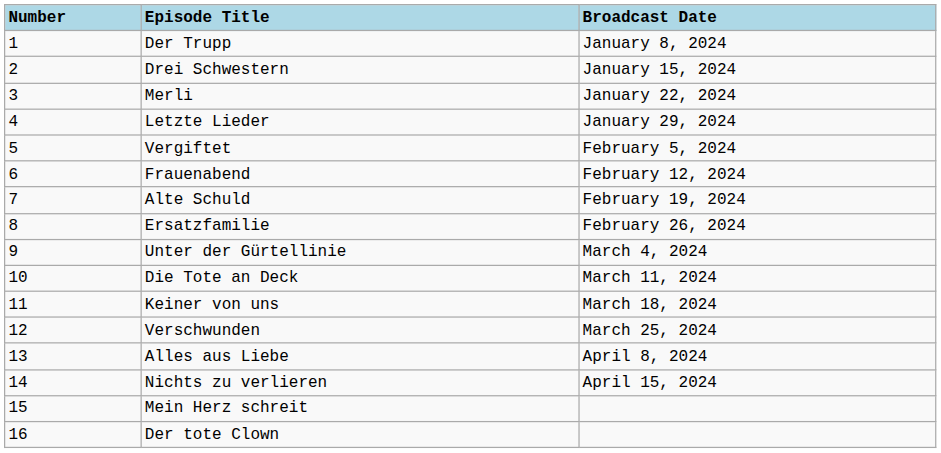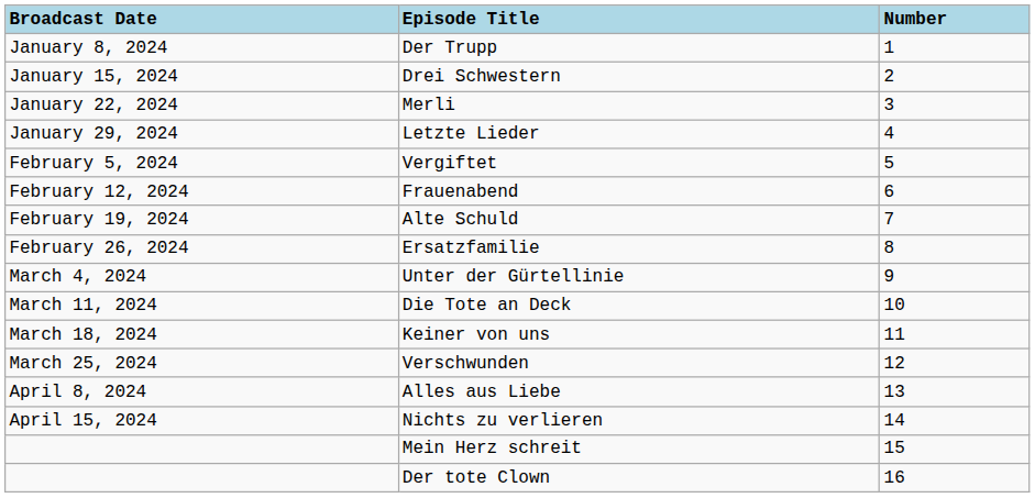columns swapped: Number <-> Broadcast Date
